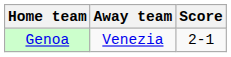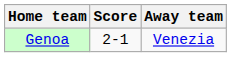columns swapped: Score <-> Away team
